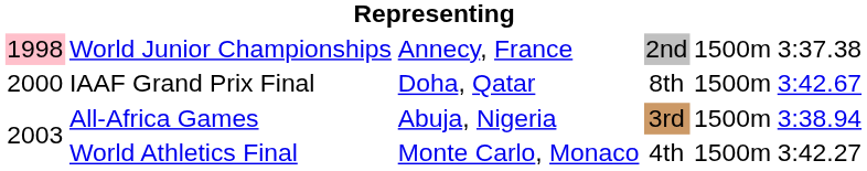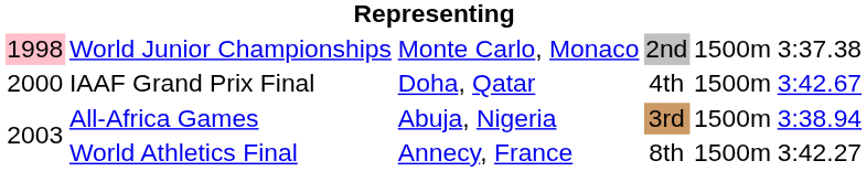World Junior Championships | column 3: Annecy, France -> Monte Carlo, Monaco
IAAF Grand Prix Final | column 4: 8th -> 4th
World Athletics Final | column 3: Monte Carlo, Monaco -> Annecy, France
World Athletics Final | column 4: 4th -> 8th
